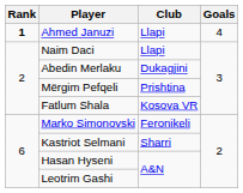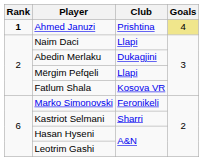Ahmed Januzi | Club: Llapi -> Prishtina
Ahmed Januzi | Goals: no background -> khaki background
Mërgim Pefqeli | Club: Prishtina -> Llapi
